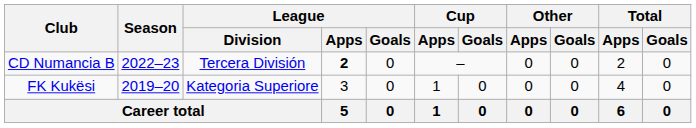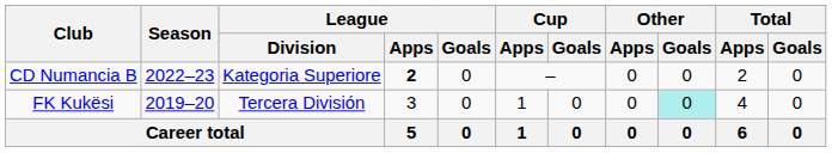CD Numancia B | League / Division: Tercera División -> Kategoria Superiore
FK Kukësi | League / Division: Kategoria Superiore -> Tercera División
FK Kukësi | Other / Goals: no background -> paleturquoise background
